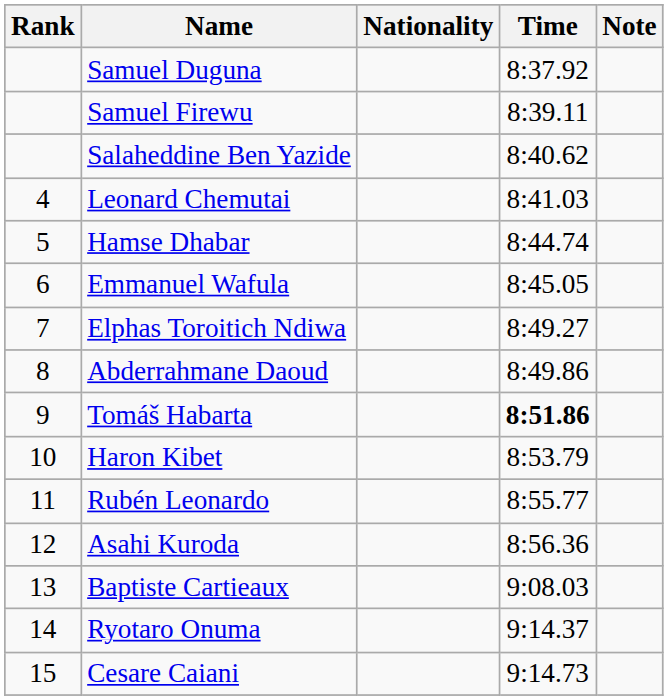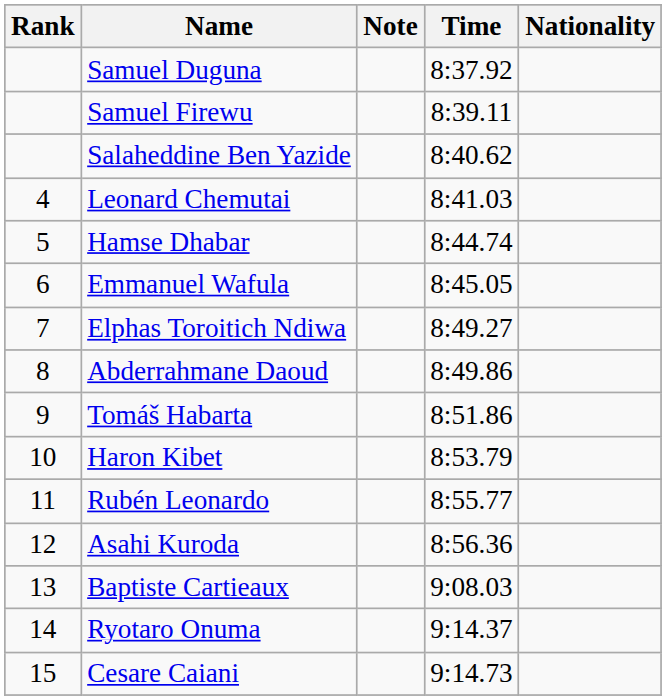columns swapped: Nationality <-> Note
Tomáš Habarta | Time: bold -> normal
